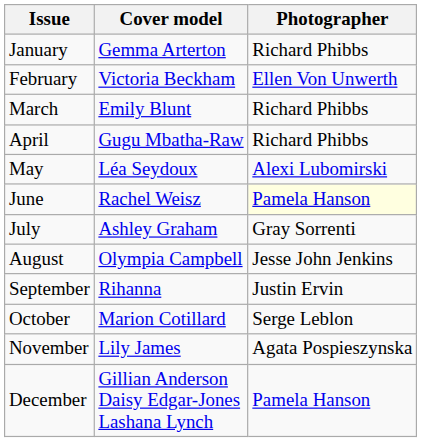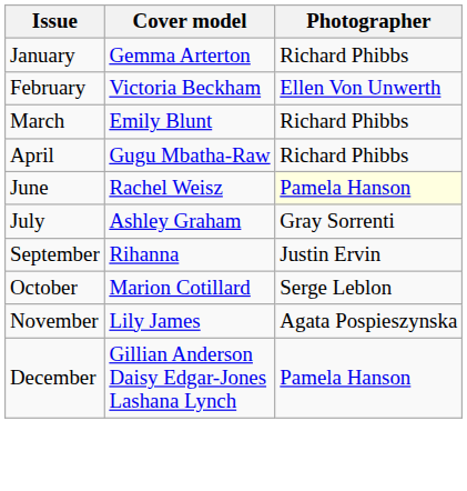- row: May | Léa Seydoux | Alexi Lubomirski
- row: August | Olympia Campbell | Jesse John Jenkins
